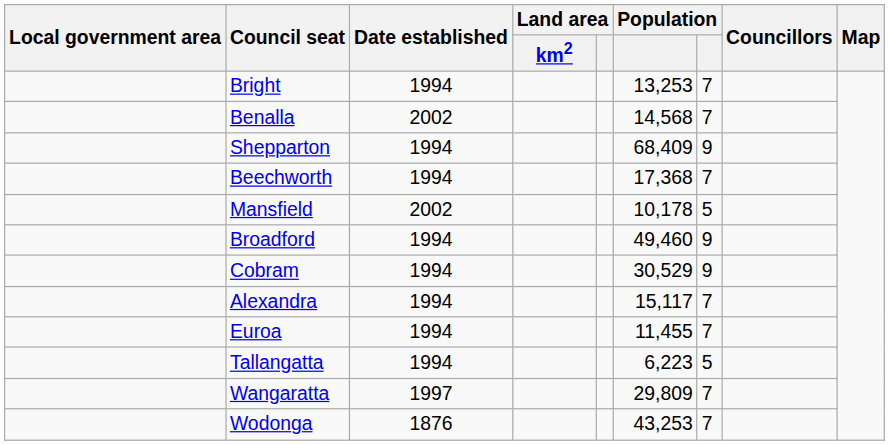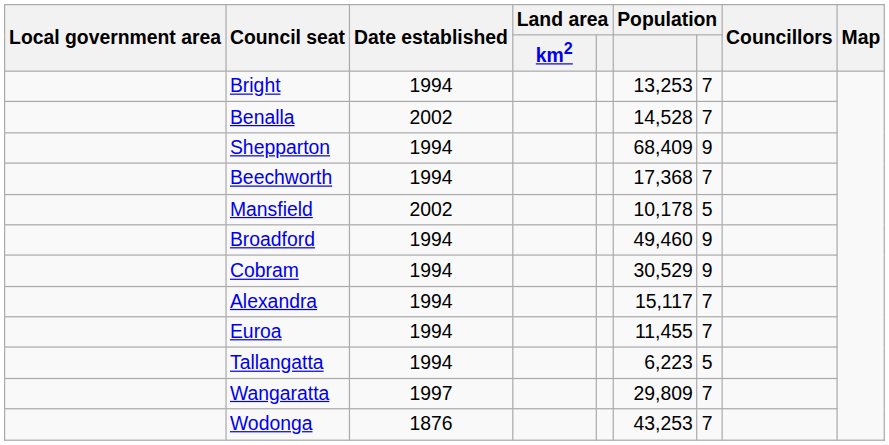Benalla | column 6: 14,568 -> 14,528
